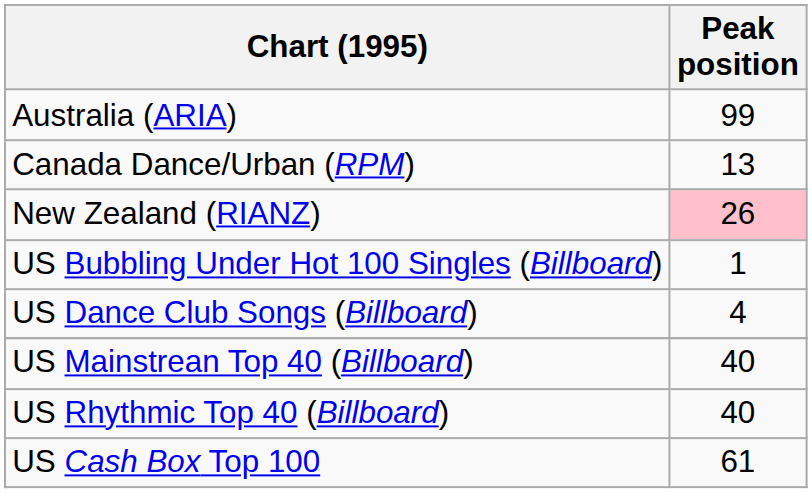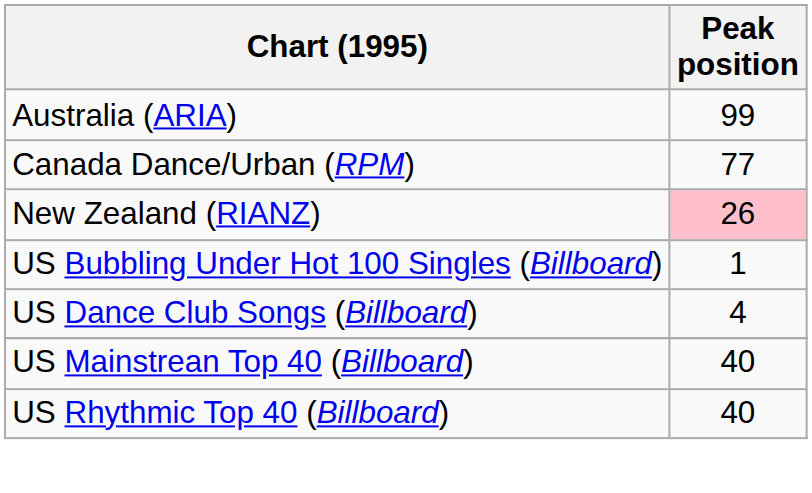Canada Dance/Urban (RPM) | Peak position: 13 -> 77
- row: US Cash Box Top 100 | 61
